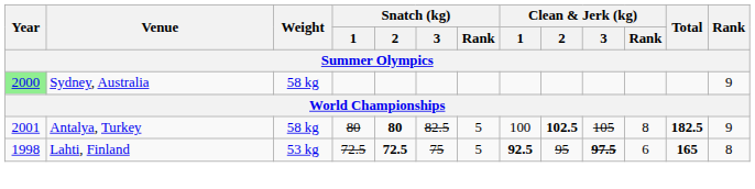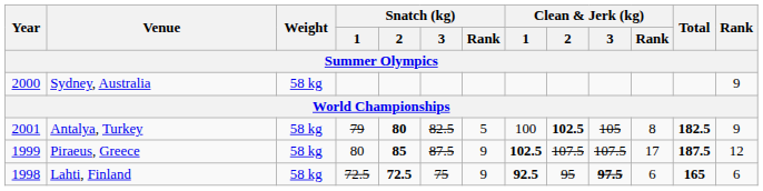Sydney, Australia | Year: lightgreen background -> no background
Antalya, Turkey | Snatch (kg) / 1: 80 -> 79
+ row: 1999 | Piraeus, Greece | 58 kg | 80 | 85 | 87.5 | 9 | 102.5 | 107.5 | 107.5 | 17 | 187.5 | 12
Lahti, Finland | Weight: 53 kg -> 58 kg
Lahti, Finland | Snatch (kg) / Rank: 5 -> 9
Lahti, Finland | Rank: 8 -> 6
